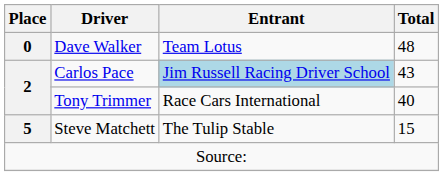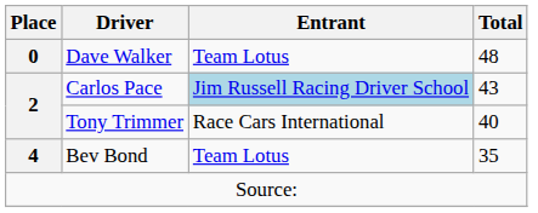+ row: 4 | Bev Bond | Team Lotus | 35
- row: 5 | Steve Matchett | The Tulip Stable | 15
